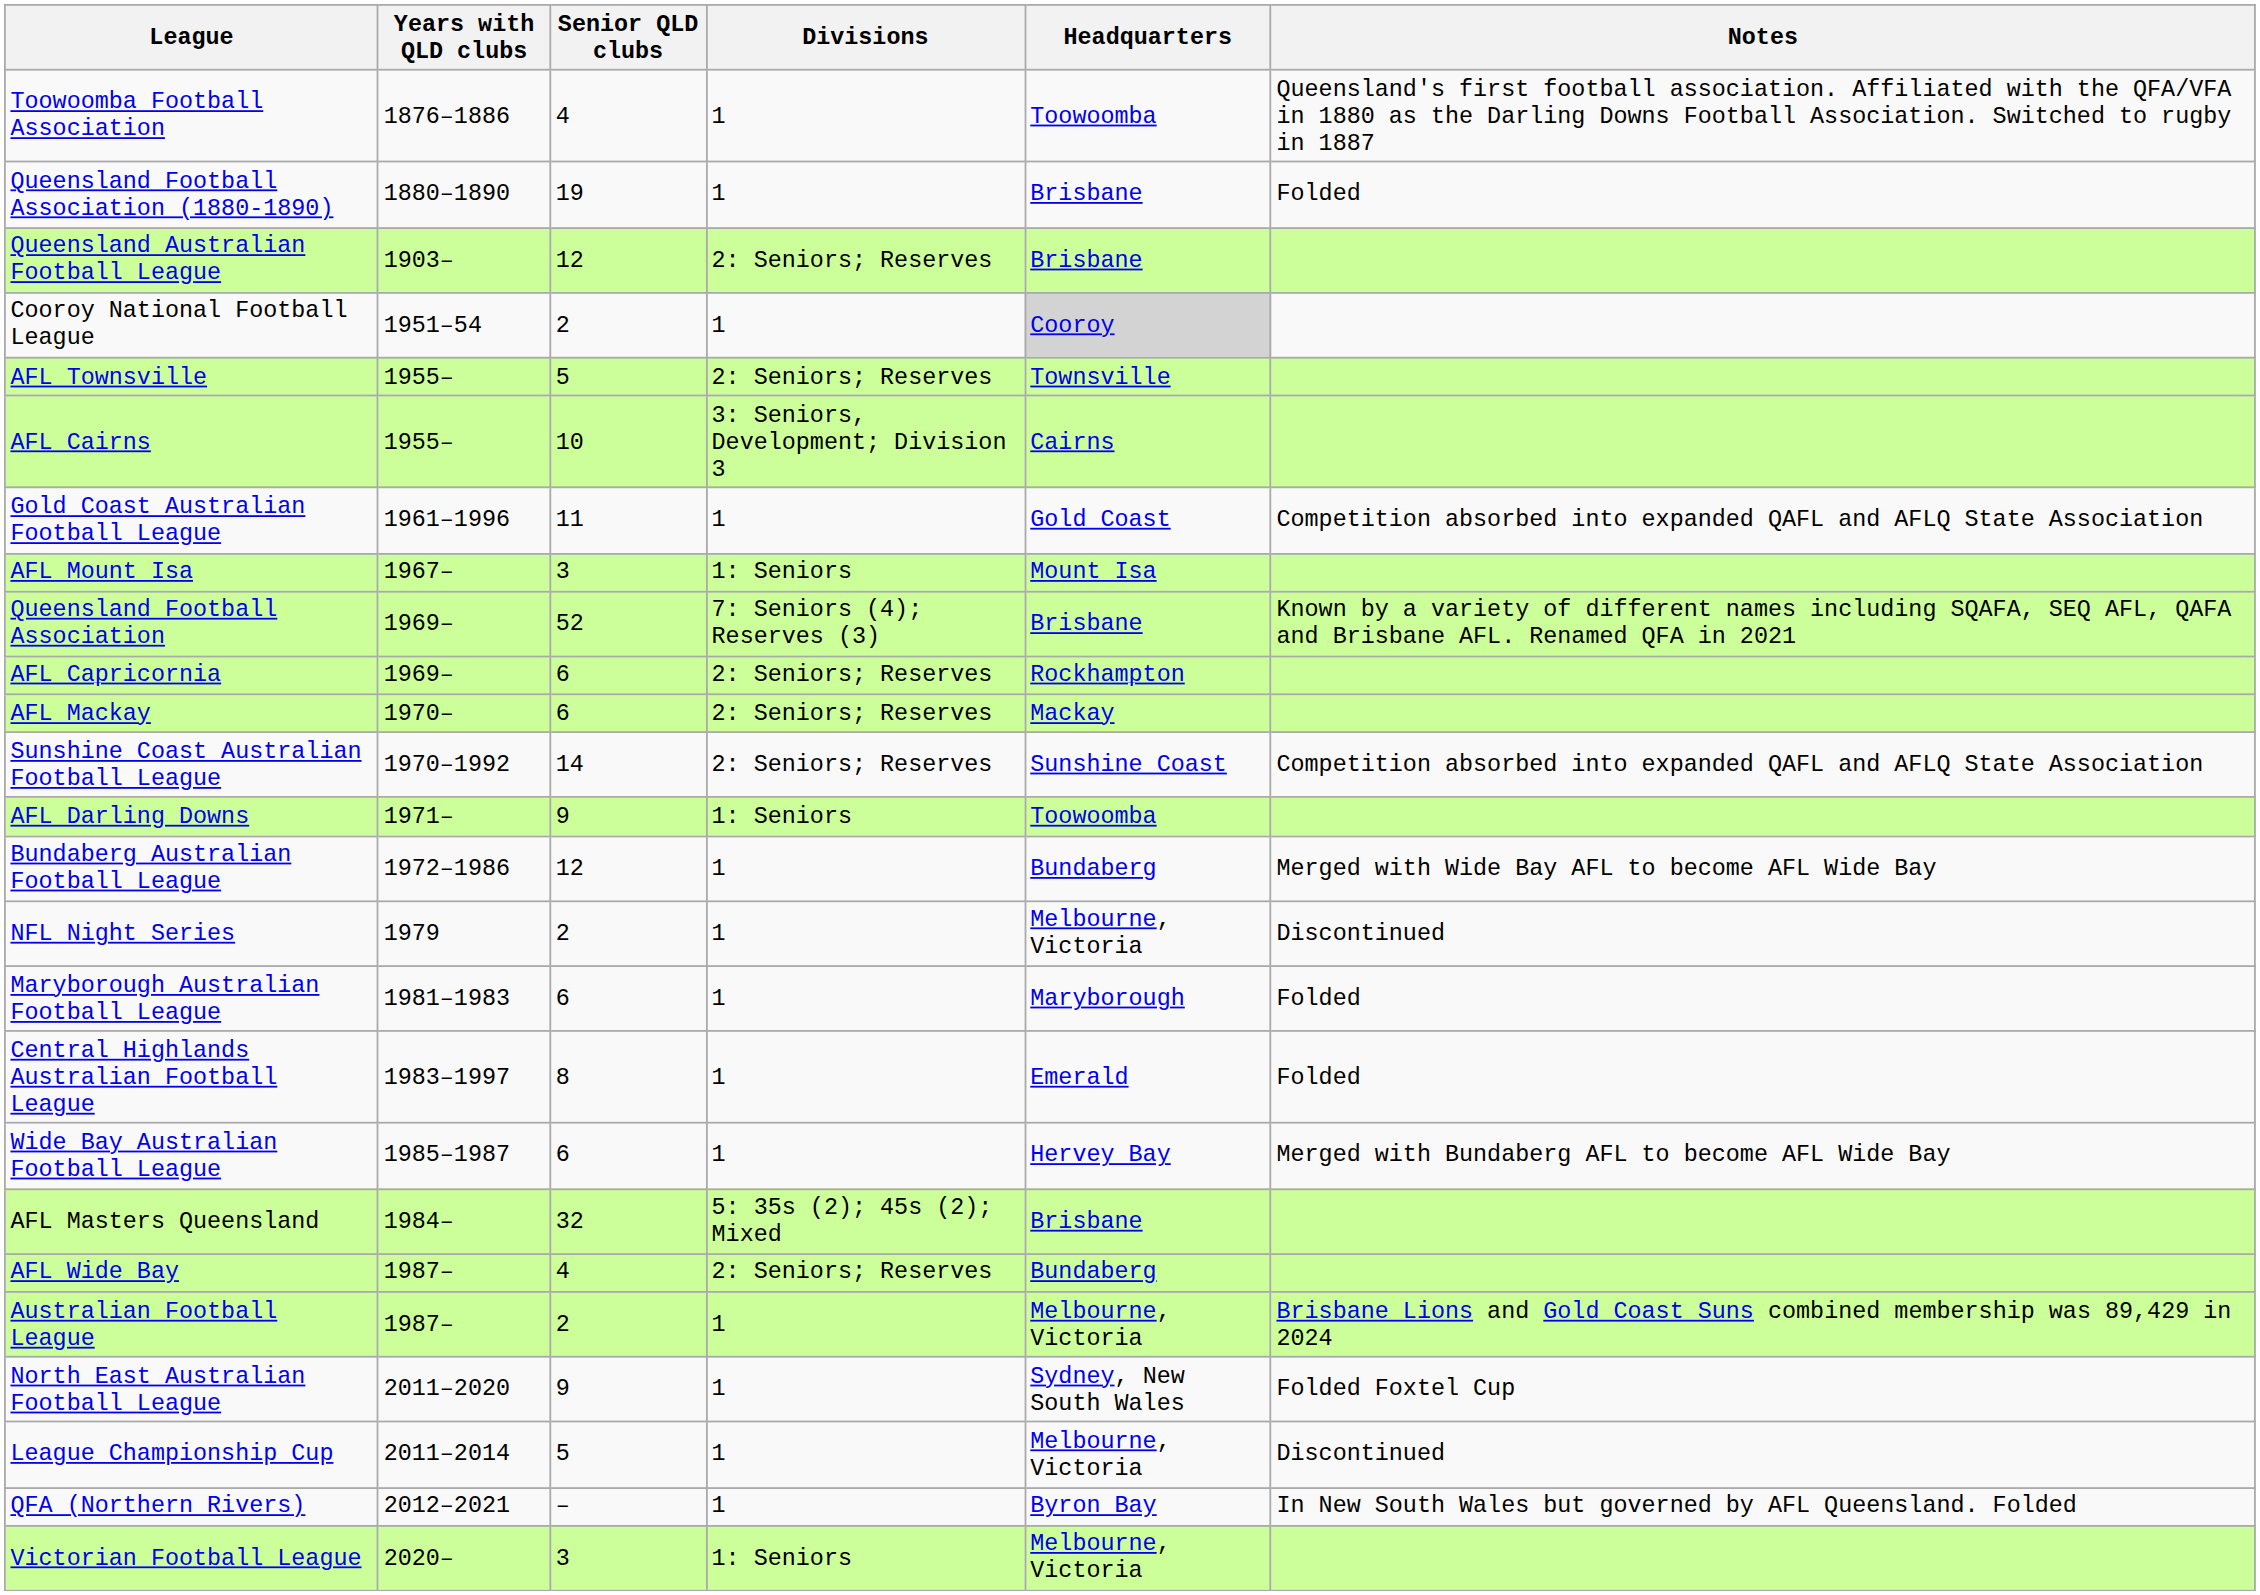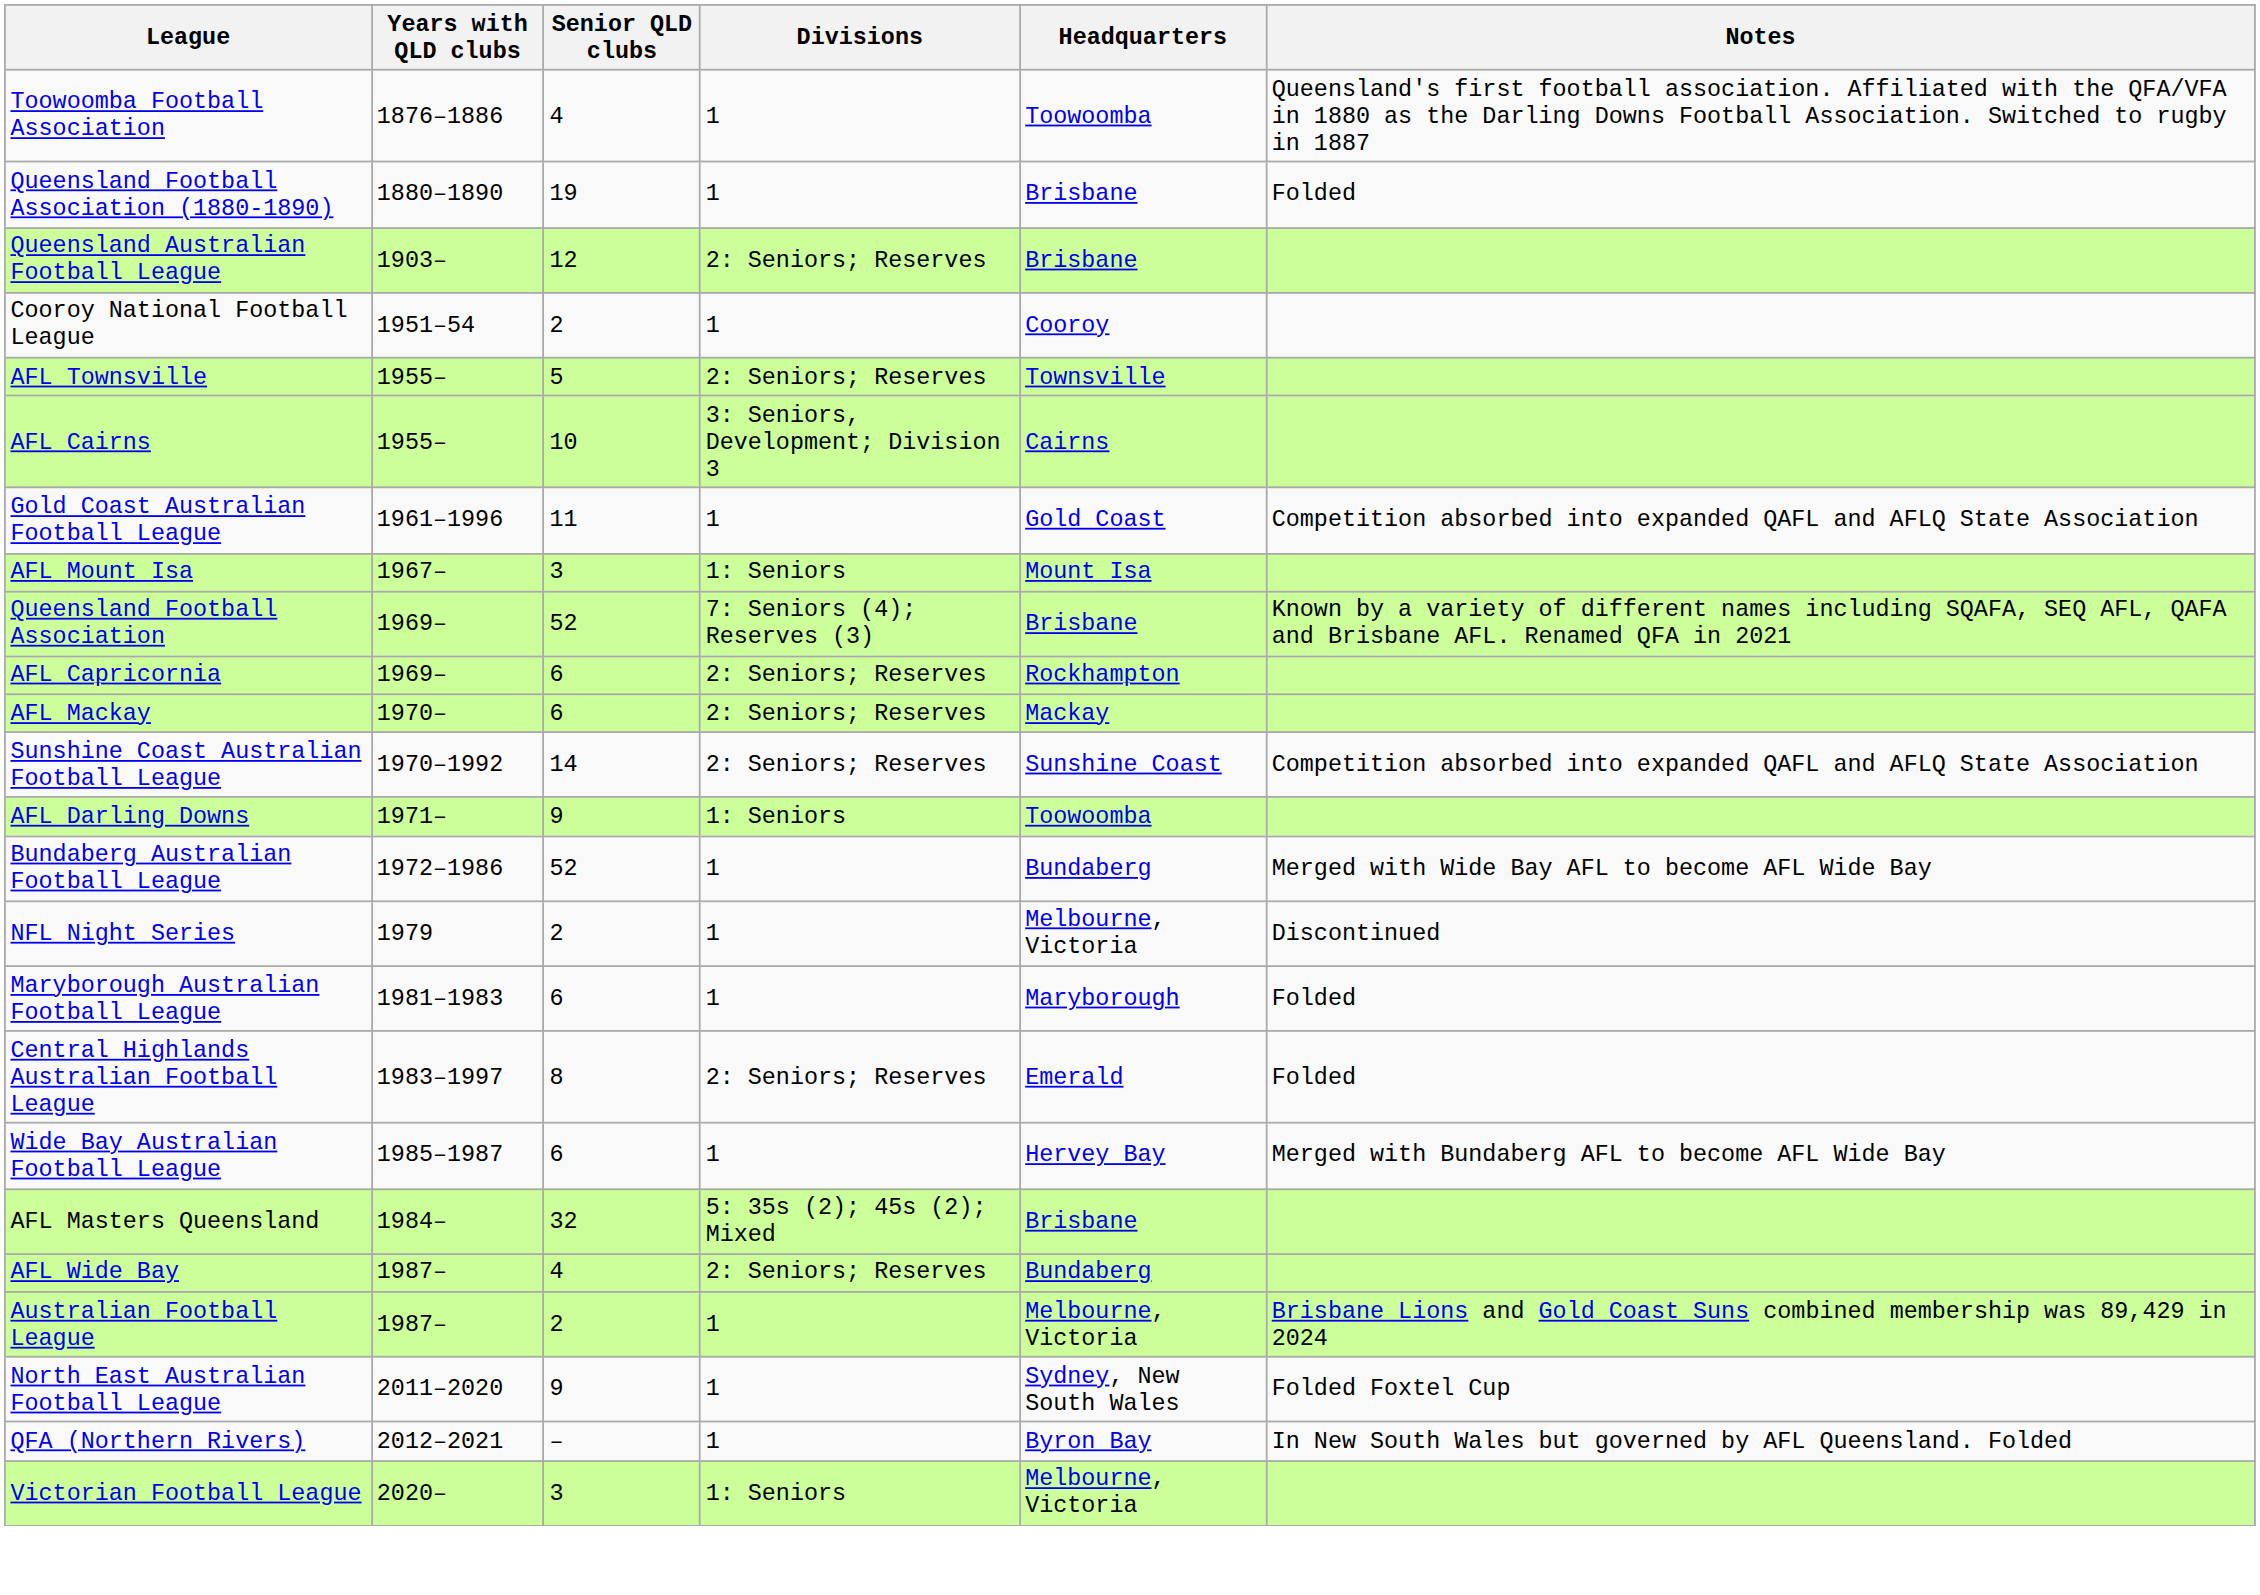Cooroy National Football League | Headquarters: lightgrey background -> no background
Bundaberg Australian Football League | Senior QLD clubs: 12 -> 52
Central Highlands Australian Football League | Divisions: 1 -> 2: Seniors; Reserves
- row: League Championship Cup | 2011–2014 | 5 | 1 | Melbourne, Victoria | Discontinued
